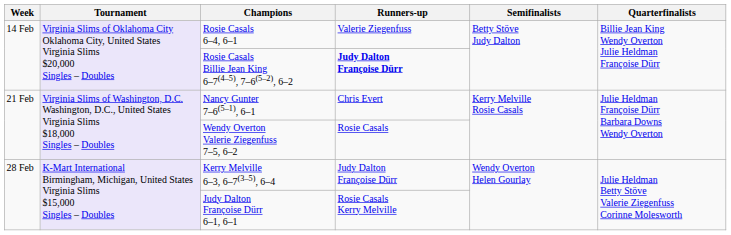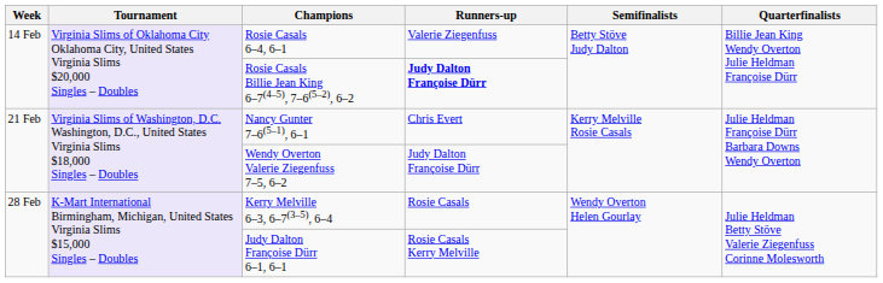Wendy Overton Valerie Ziegenfuss 7–5, 6–2 | Runners-up: Rosie Casals -> Judy Dalton Françoise Dürr
Kerry Melville 6–3, 6–7(3–5), 6–4 | Runners-up: Judy Dalton Françoise Dürr -> Rosie Casals
